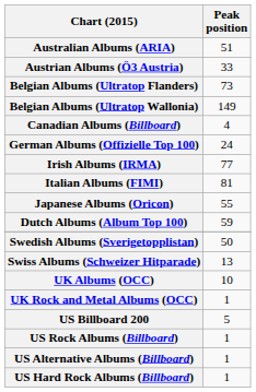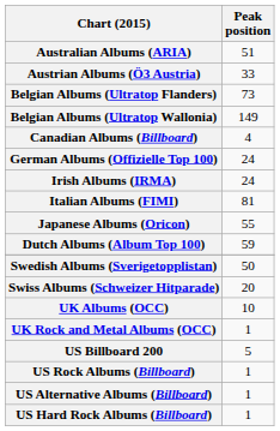Irish Albums (IRMA) | Peak position: 77 -> 24
Swiss Albums (Schweizer Hitparade) | Peak position: 13 -> 20
